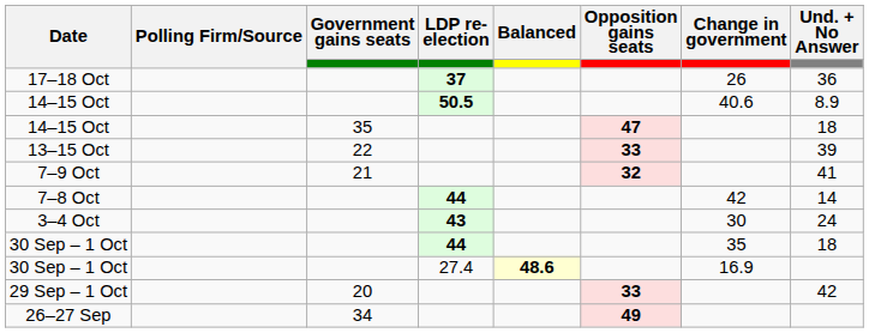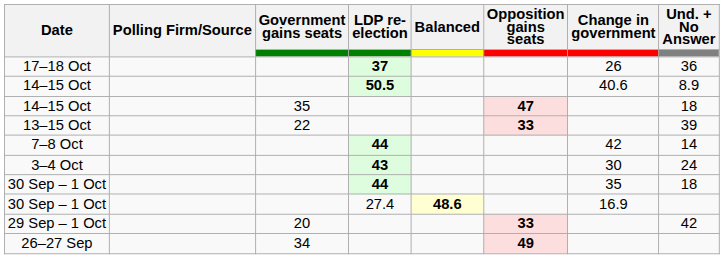- row: 7–9 Oct | 21 | 32 | 41
